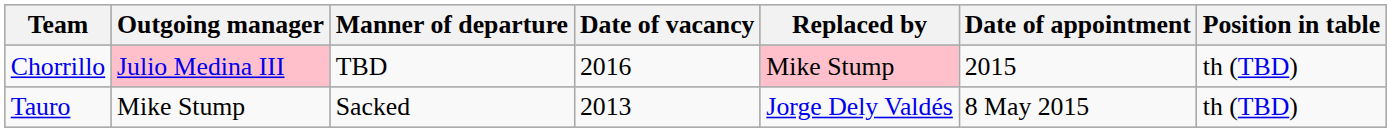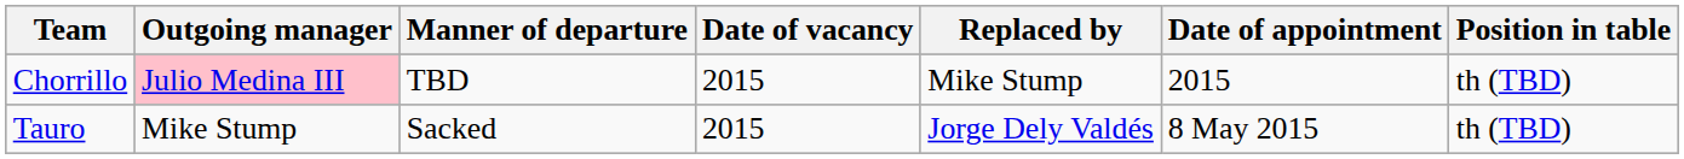Chorrillo | Date of vacancy: 2016 -> 2015
Chorrillo | Replaced by: pink background -> no background
Tauro | Date of vacancy: 2013 -> 2015
